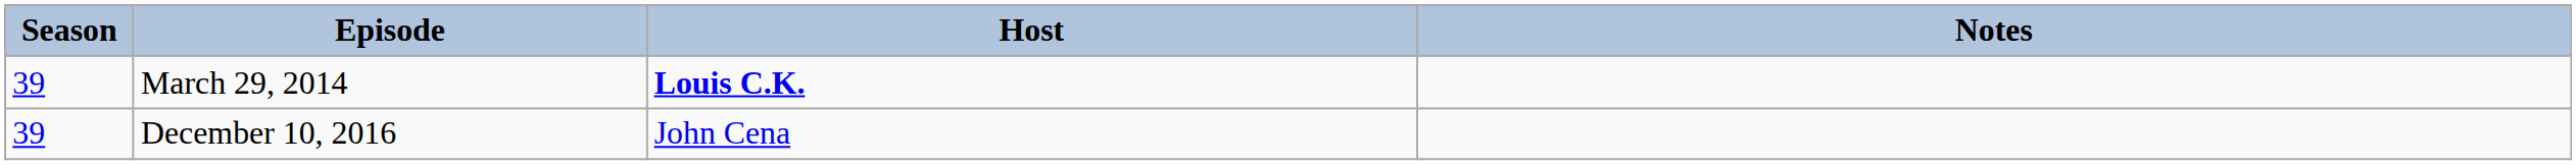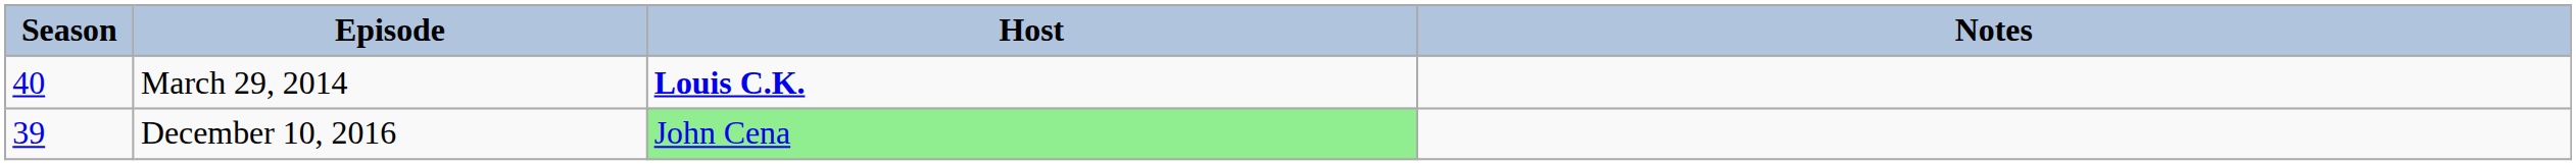March 29, 2014 | Season: 39 -> 40
December 10, 2016 | Host: no background -> lightgreen background
